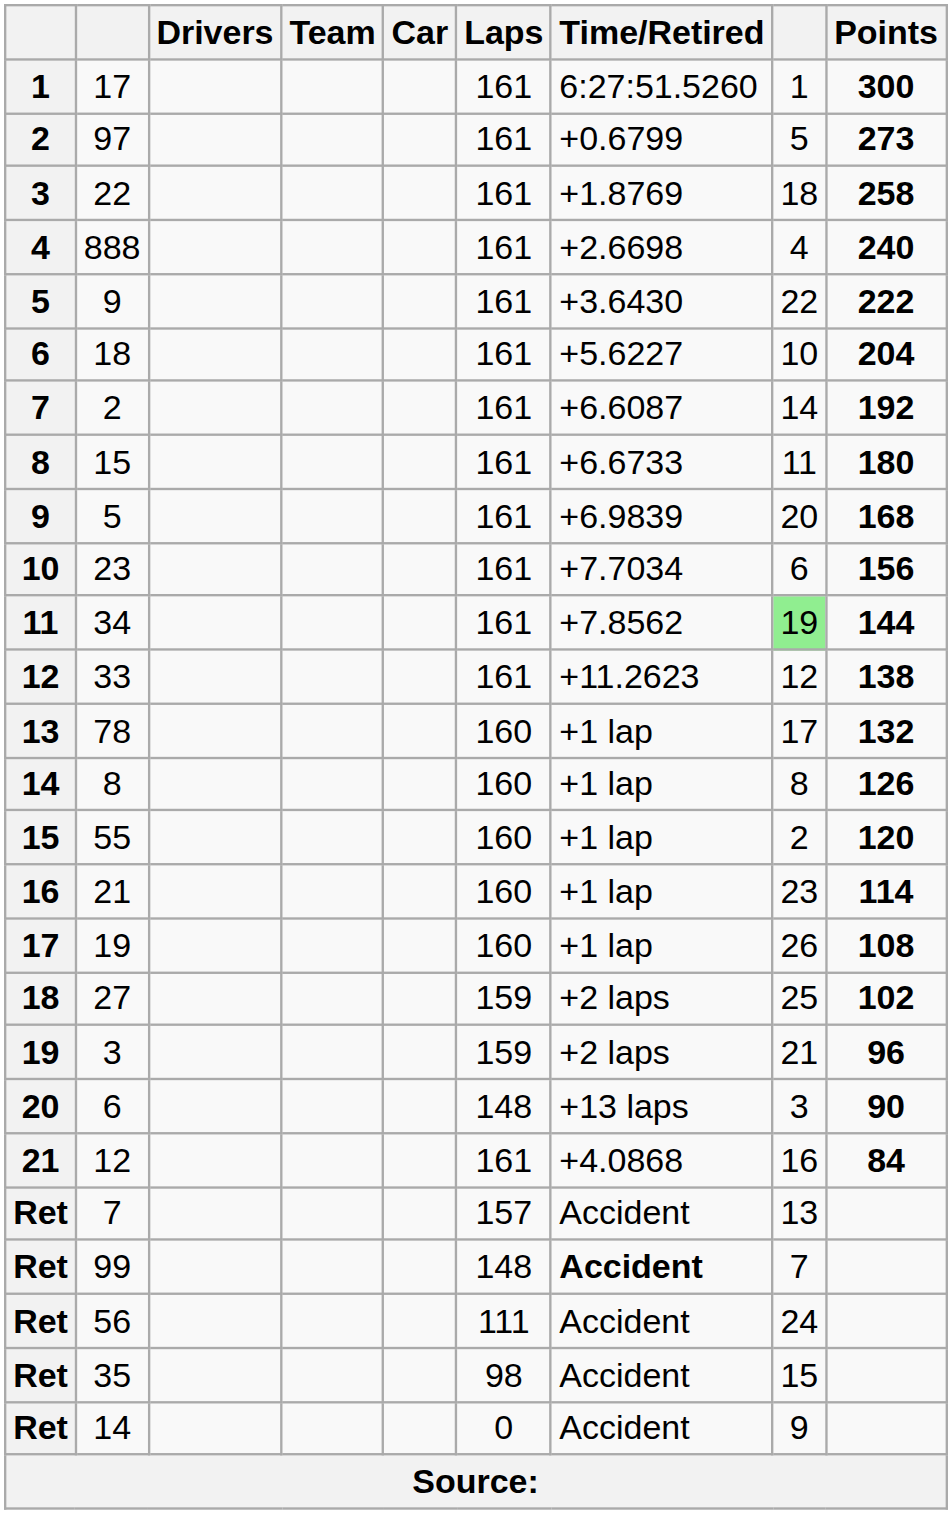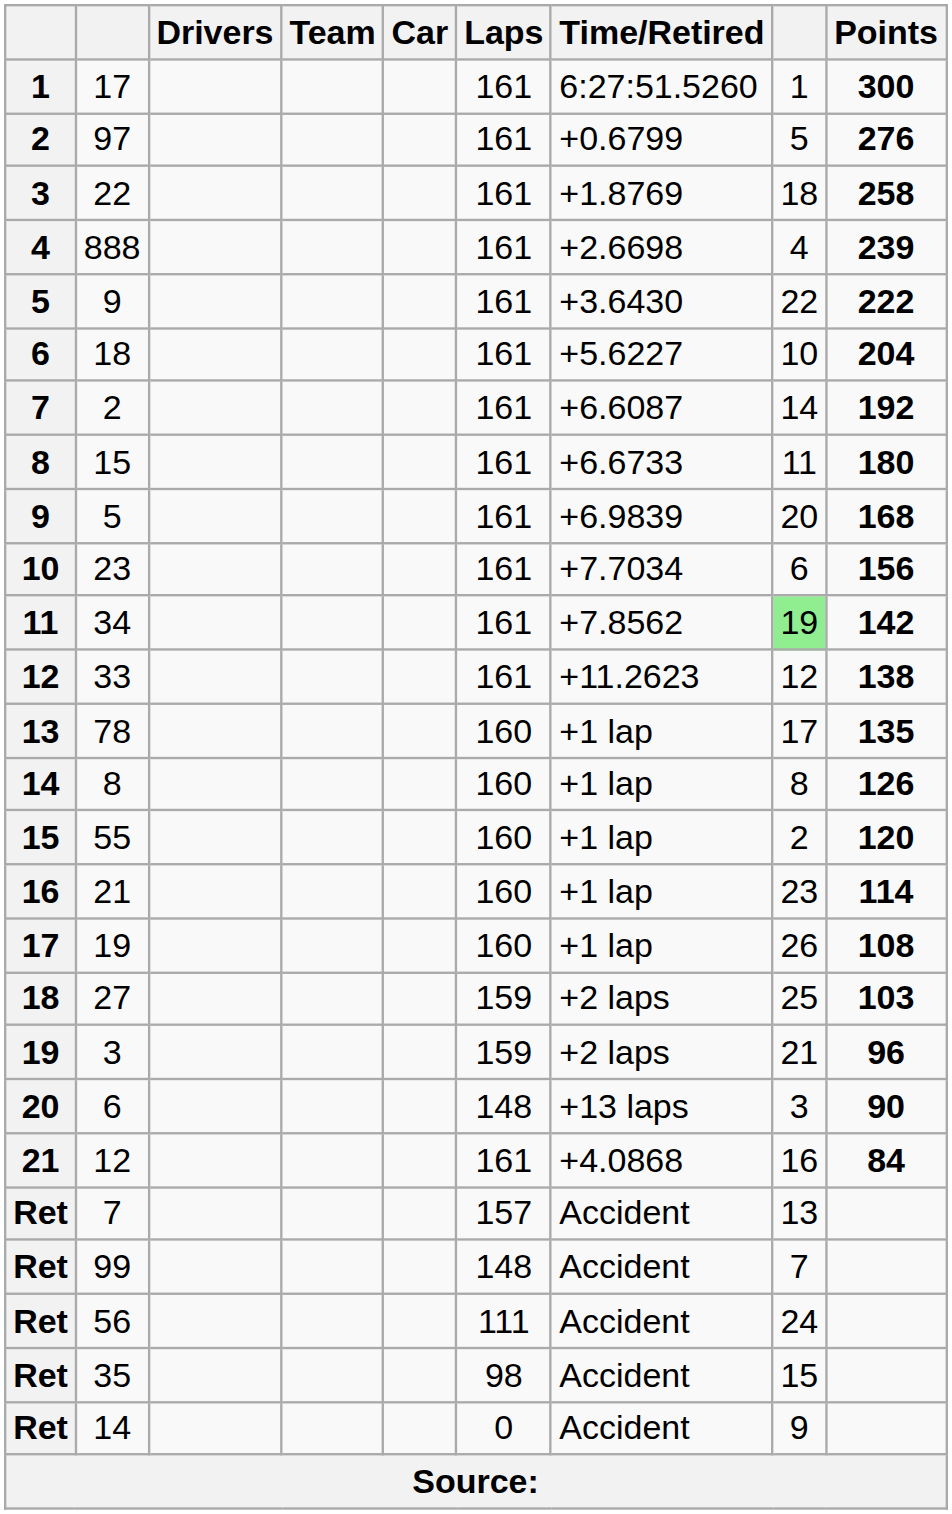97 | Points: 273 -> 276
888 | Points: 240 -> 239
34 | Points: 144 -> 142
78 | Points: 132 -> 135
27 | Points: 102 -> 103
99 | Time/Retired: bold -> normal
